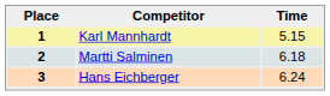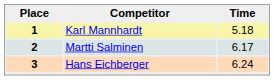1 | Time: 5.15 -> 5.18
2 | Time: 6.18 -> 6.17
